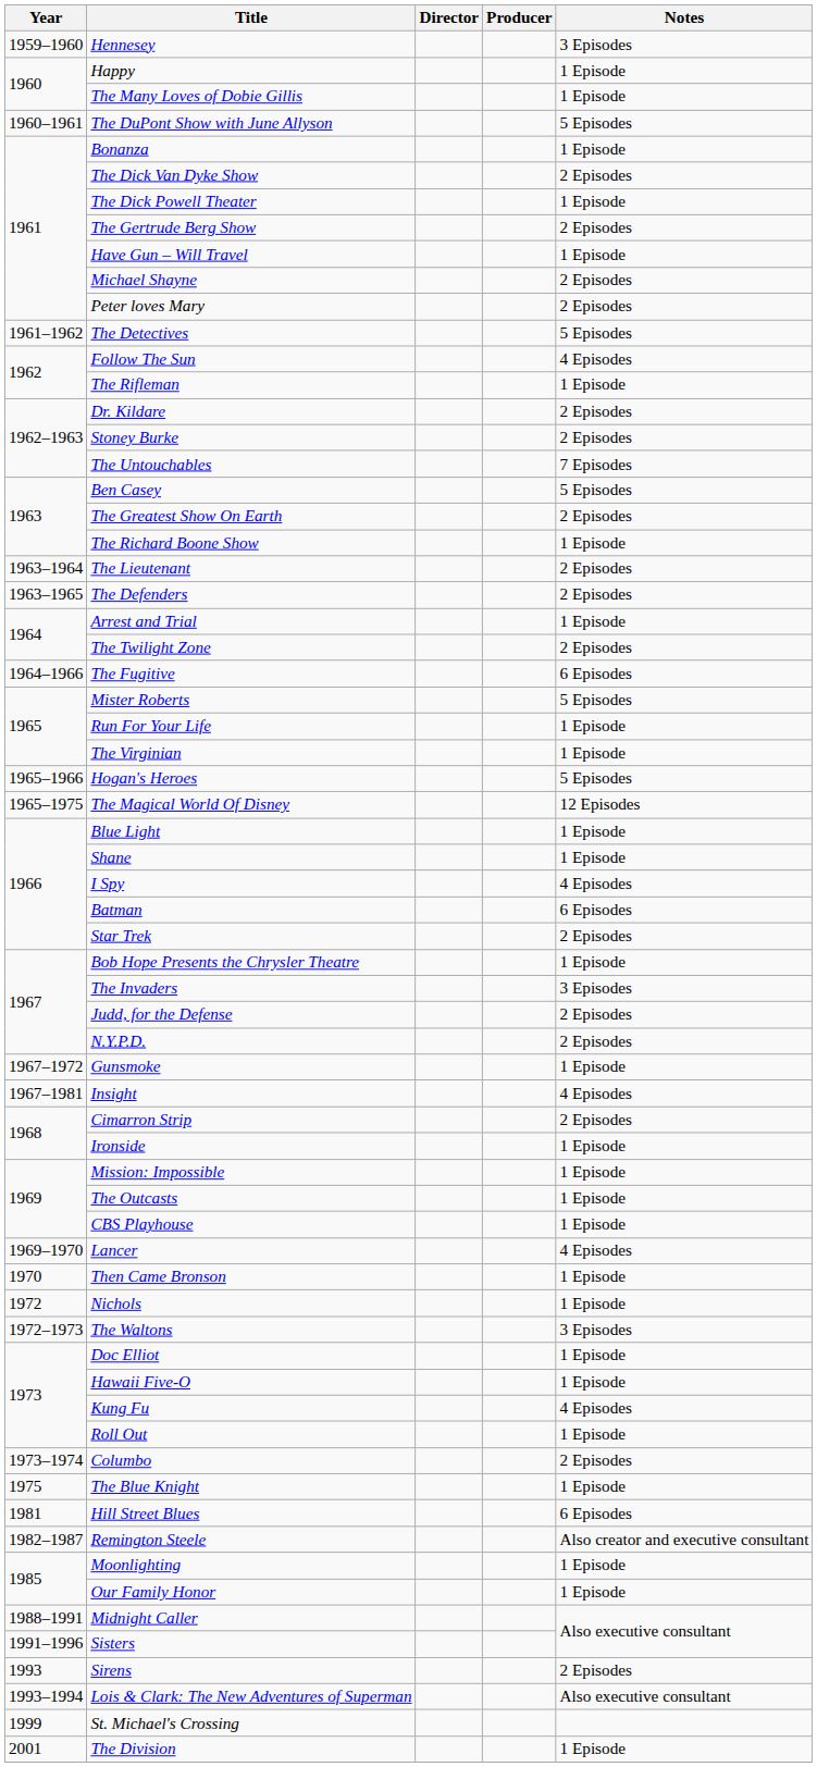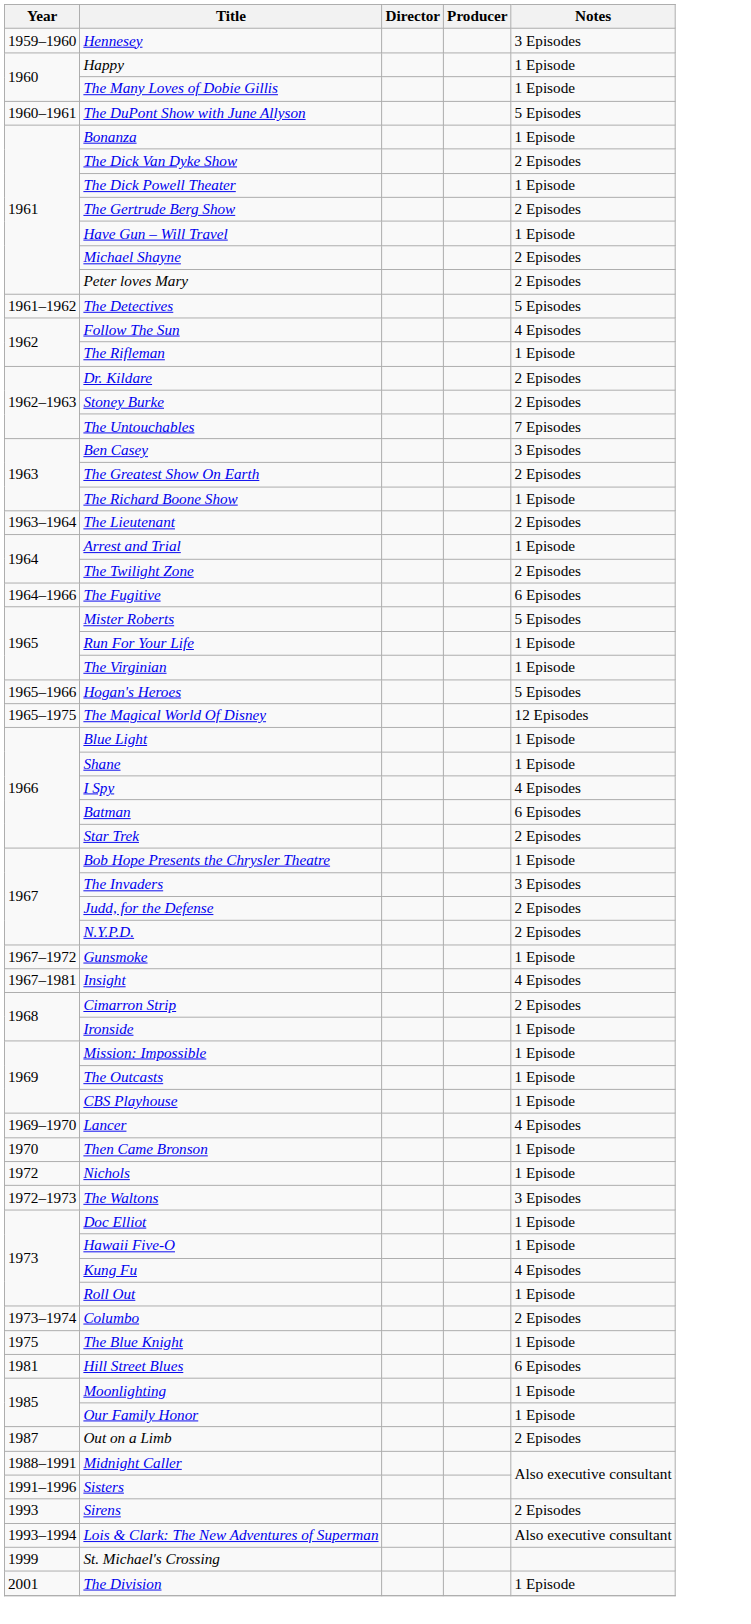Ben Casey | Notes: 5 Episodes -> 3 Episodes
- row: 1963–1965 | The Defenders | 2 Episodes
- row: 1982–1987 | Remington Steele | Also creator and executive consultant
+ row: 1987 | Out on a Limb | 2 Episodes
